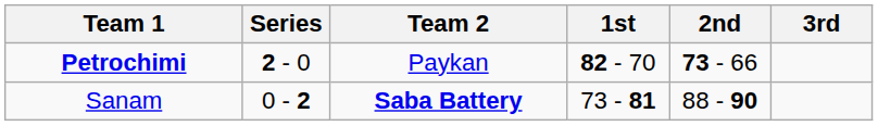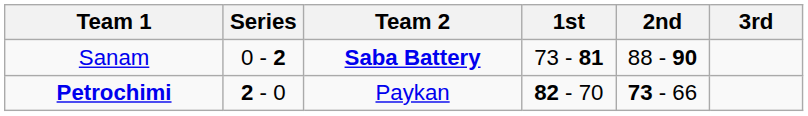rows swapped: Petrochimi <-> Sanam
